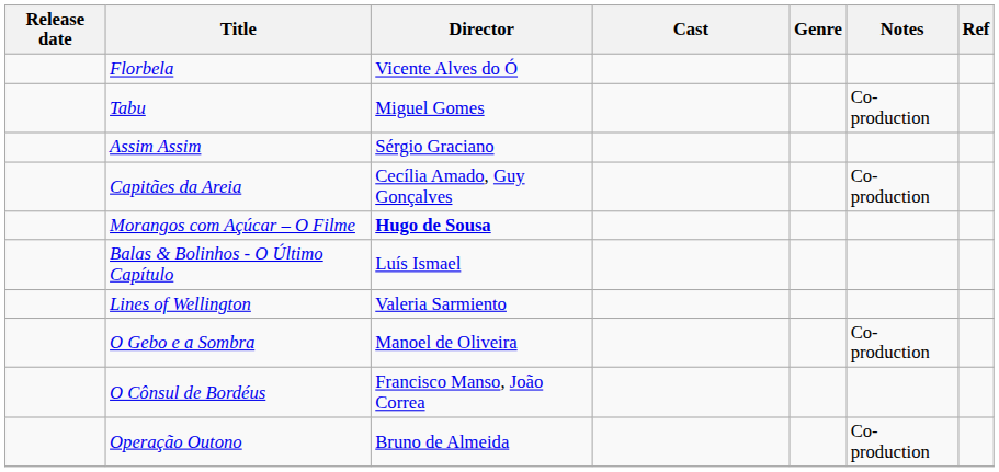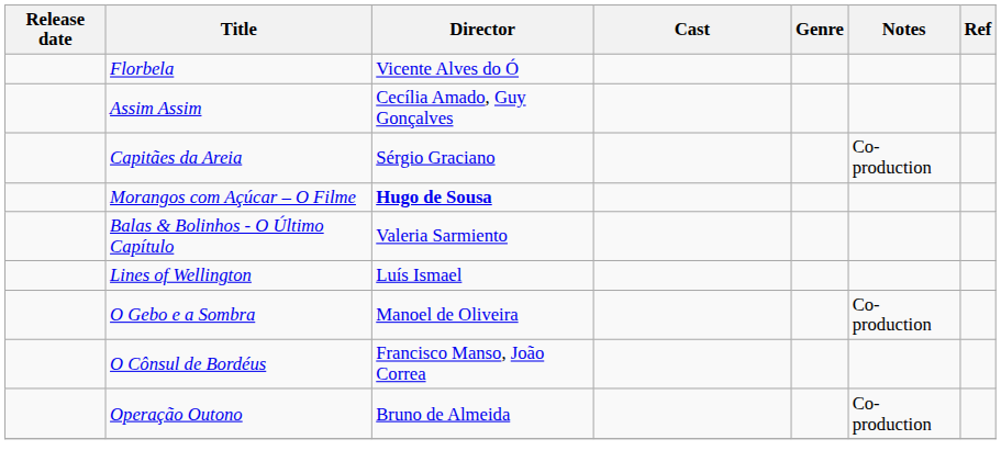- row: Tabu | Miguel Gomes | Co-production
Assim Assim | Director: Sérgio Graciano -> Cecília Amado, Guy Gonçalves
Capitães da Areia | Director: Cecília Amado, Guy Gonçalves -> Sérgio Graciano
Balas & Bolinhos - O Último Capítulo | Director: Luís Ismael -> Valeria Sarmiento
Lines of Wellington | Director: Valeria Sarmiento -> Luís Ismael
